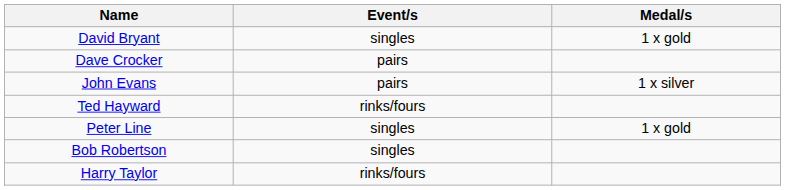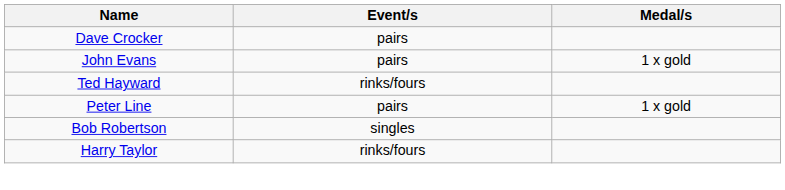- row: David Bryant | singles | 1 x gold
John Evans | Medal/s: 1 x silver -> 1 x gold
Peter Line | Event/s: singles -> pairs
